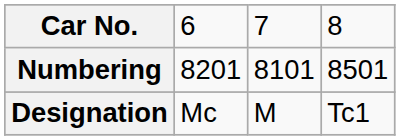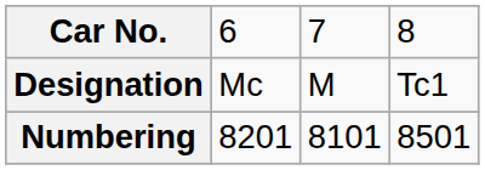rows swapped: Designation <-> Numbering
